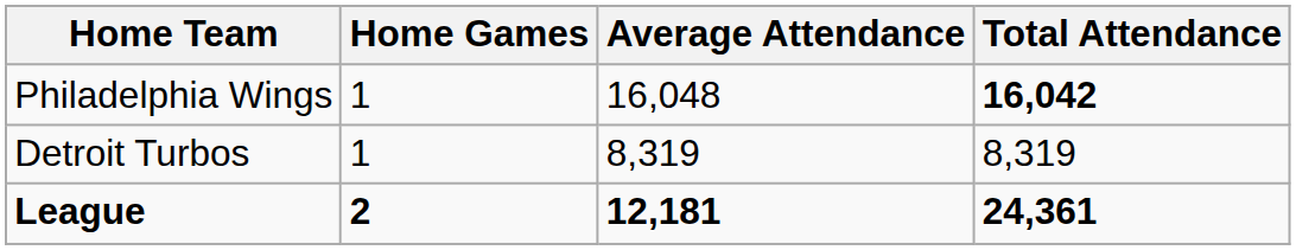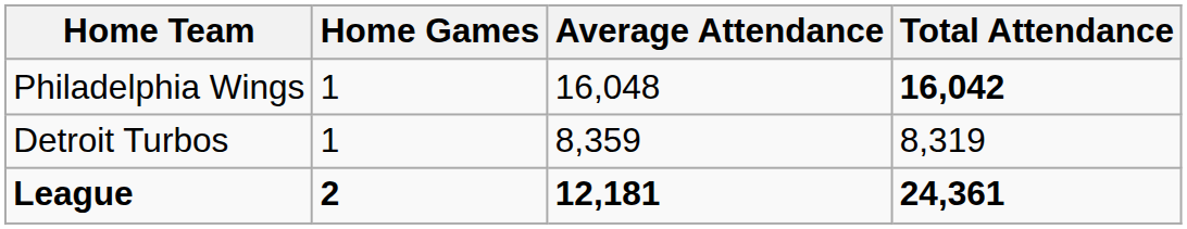Detroit Turbos | Average Attendance: 8,319 -> 8,359
